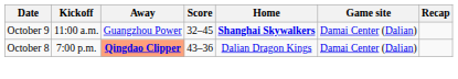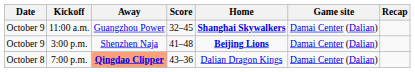+ row: October 9 | 3:00 p.m. | Shenzhen Naja | 41–48 | Beijing Lions | Damai Center (Dalian)
